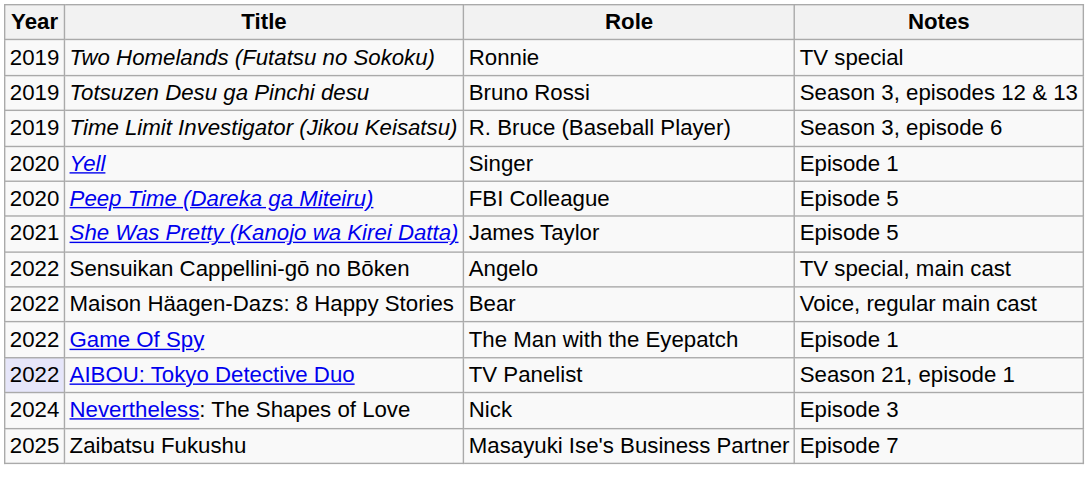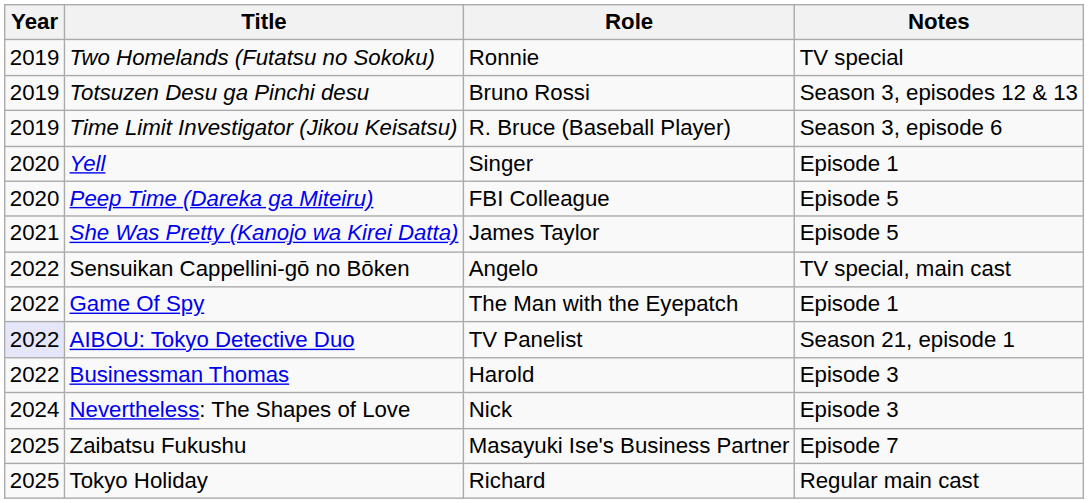- row: 2022 | Maison Häagen-Dazs: 8 Happy Stories | Bear | Voice, regular main cast
+ row: 2022 | Businessman Thomas | Harold | Episode 3
+ row: 2025 | Tokyo Holiday | Richard | Regular main cast
